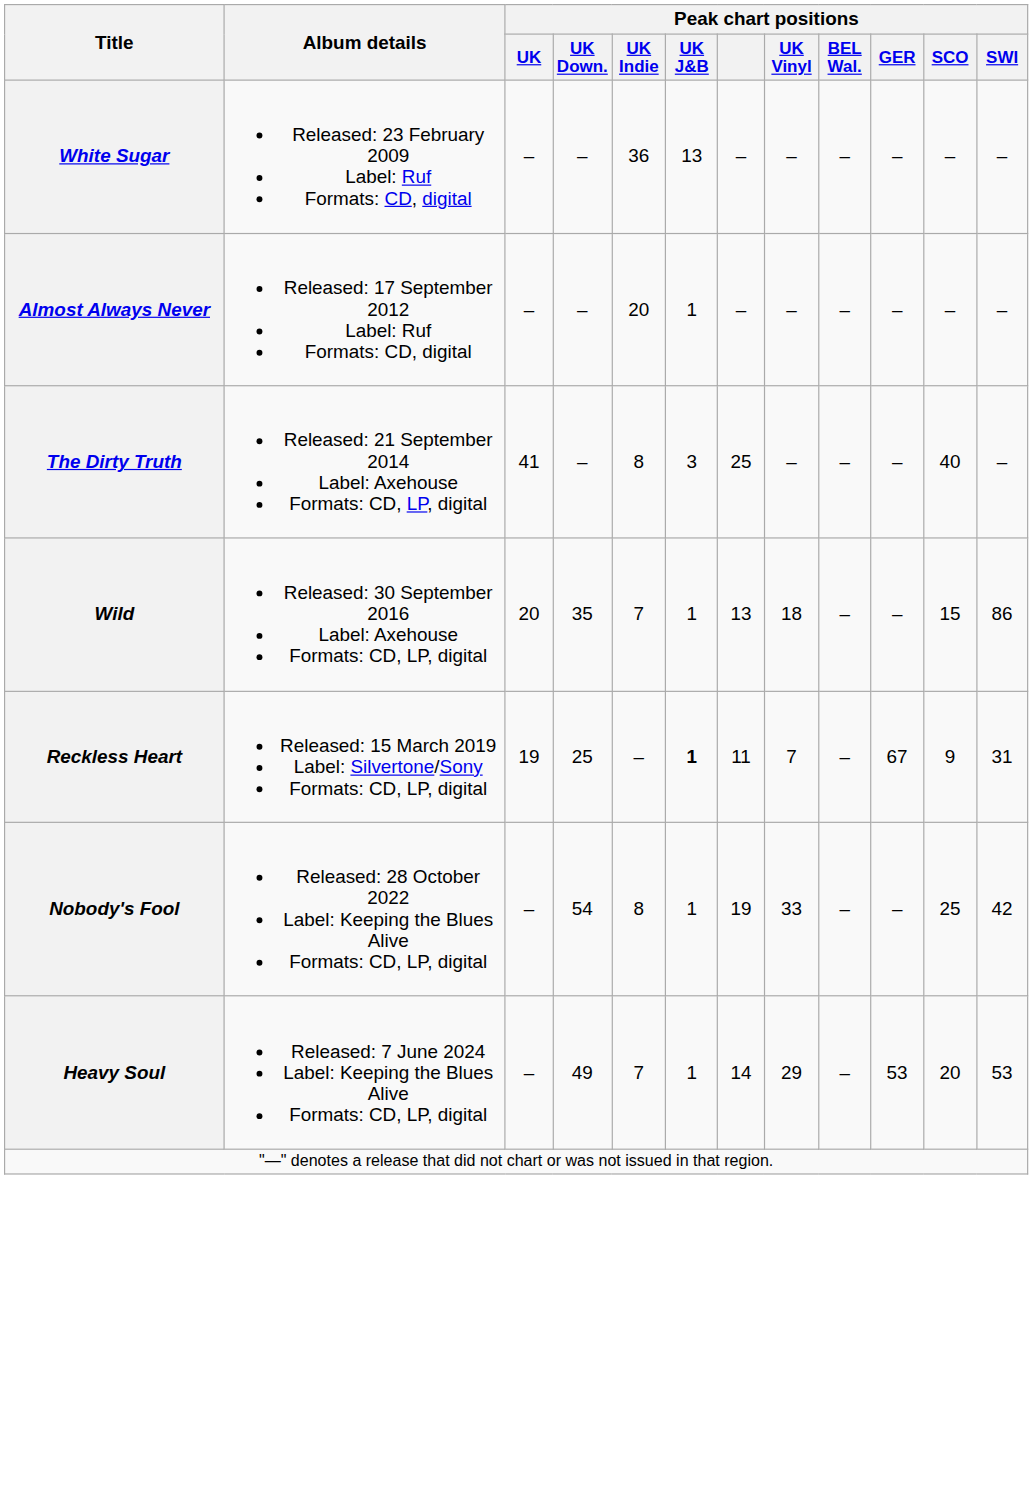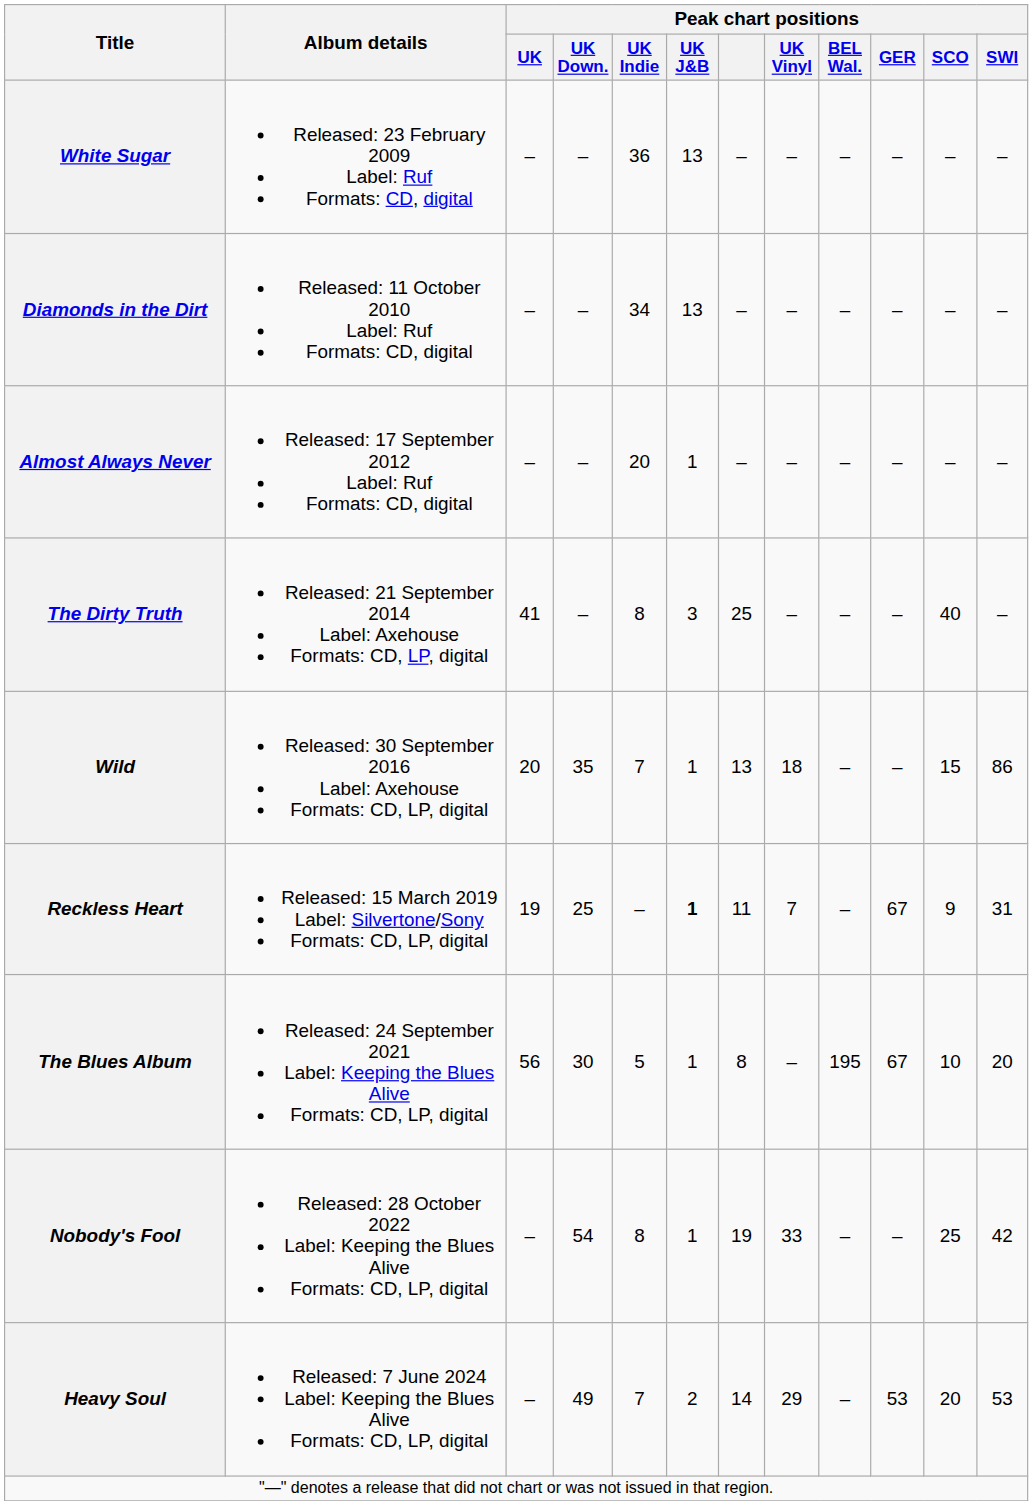+ row: Diamonds in the Dirt | Released: 11 October 2010 Label: Ruf Formats: CD, digital | – | – | 34 | 13 | – | – | – | – | – | –
+ row: The Blues Album | Released: 24 September 2021 Label: Keeping the Blues Alive Formats: CD, LP, digital | 56 | 30 | 5 | 1 | 8 | – | 195 | 67 | 10 | 20
Heavy Soul | Peak chart positions / UK J&B: 1 -> 2
